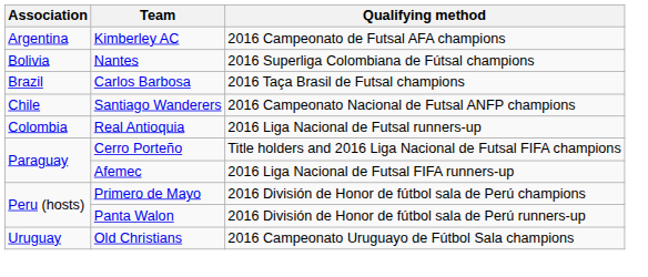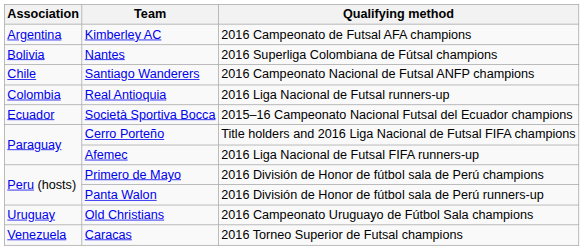- row: Brazil | Carlos Barbosa | 2016 Taça Brasil de Futsal champions
+ row: Ecuador | Società Sportiva Bocca | 2015–16 Campeonato Nacional Futsal del Ecuador champions
+ row: Venezuela | Caracas | 2016 Torneo Superior de Futsal champions
